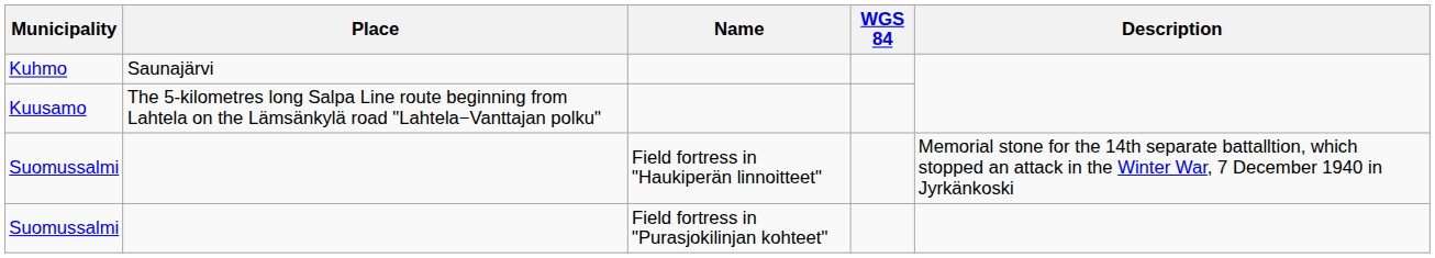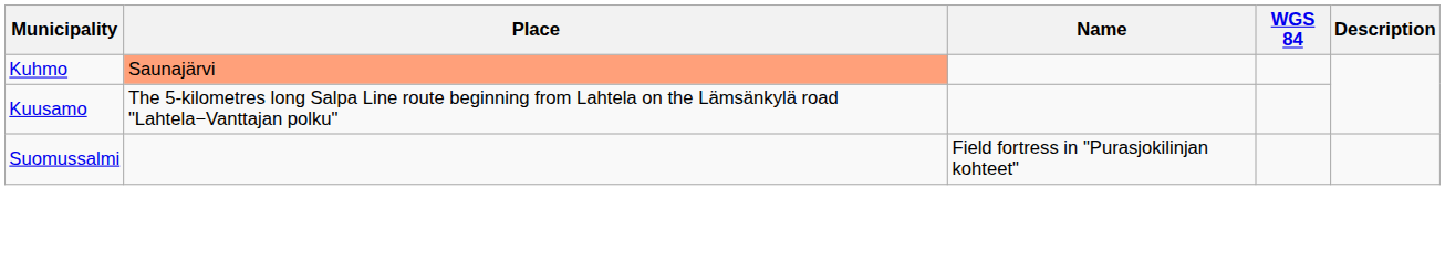Kuhmo | Place: no background -> lightsalmon background
- row: Suomussalmi | Field fortress in "Haukiperän linnoitteet" | Memorial stone for the 14th separate battalltion, which stopped an attack in the Winter War, 7 December 1940 in Jyrkänkoski
